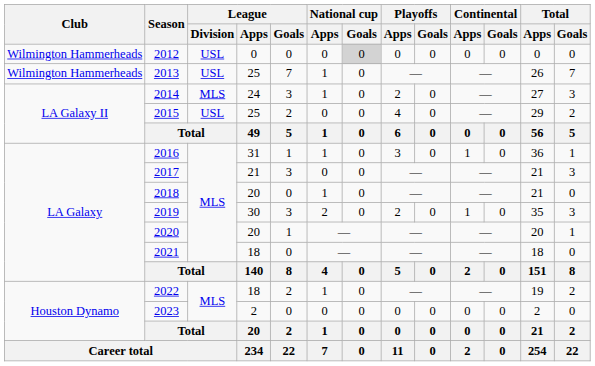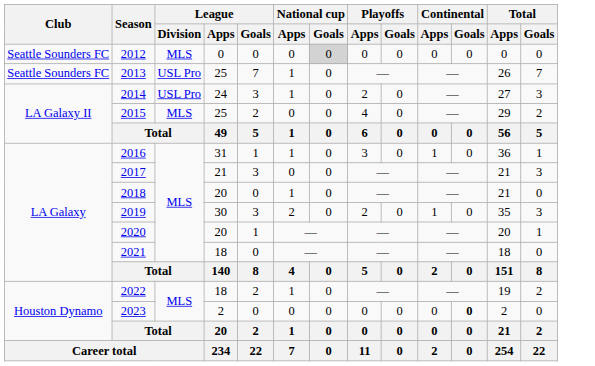2012 | Club: Wilmington Hammerheads -> Seattle Sounders FC
2012 | League / Division: USL -> MLS
2013 | Club: Wilmington Hammerheads -> Seattle Sounders FC
2013 | League / Division: USL -> USL Pro
2014 | League / Division: MLS -> USL Pro
2015 | League / Division: USL -> MLS
2023 | Continental / Goals: normal -> bold
